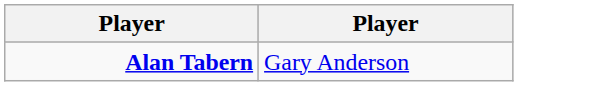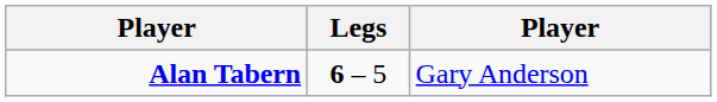+ column: Legs | 6 – 5
